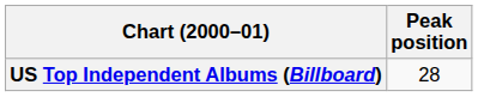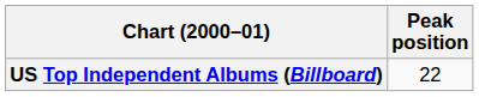US Top Independent Albums (Billboard) | Peak position: 28 -> 22
